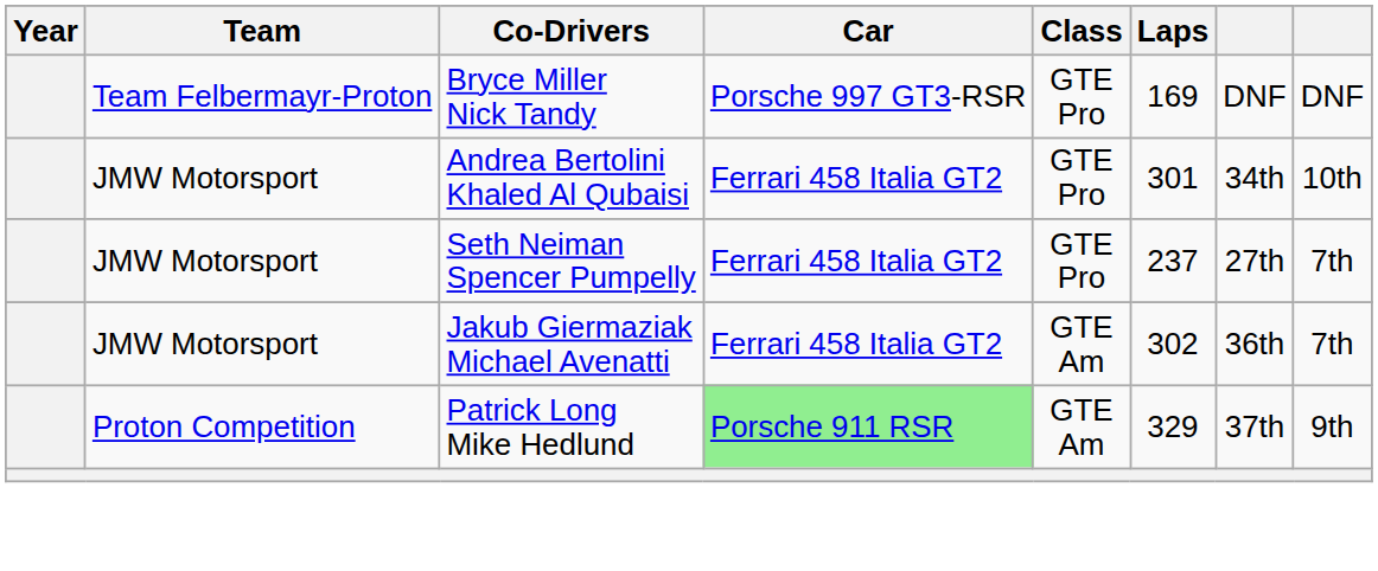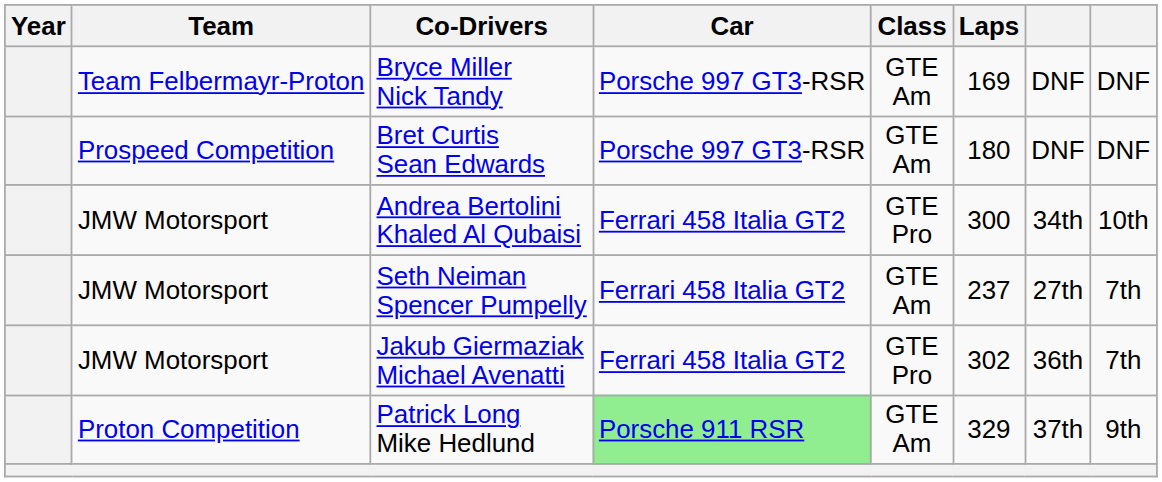Bryce Miller Nick Tandy | Class: GTE Pro -> GTE Am
+ row: Prospeed Competition | Bret Curtis Sean Edwards | Porsche 997 GT3-RSR | GTE Am | 180 | DNF | DNF
Andrea Bertolini Khaled Al Qubaisi | Laps: 301 -> 300
Seth Neiman Spencer Pumpelly | Class: GTE Pro -> GTE Am
Jakub Giermaziak Michael Avenatti | Class: GTE Am -> GTE Pro
